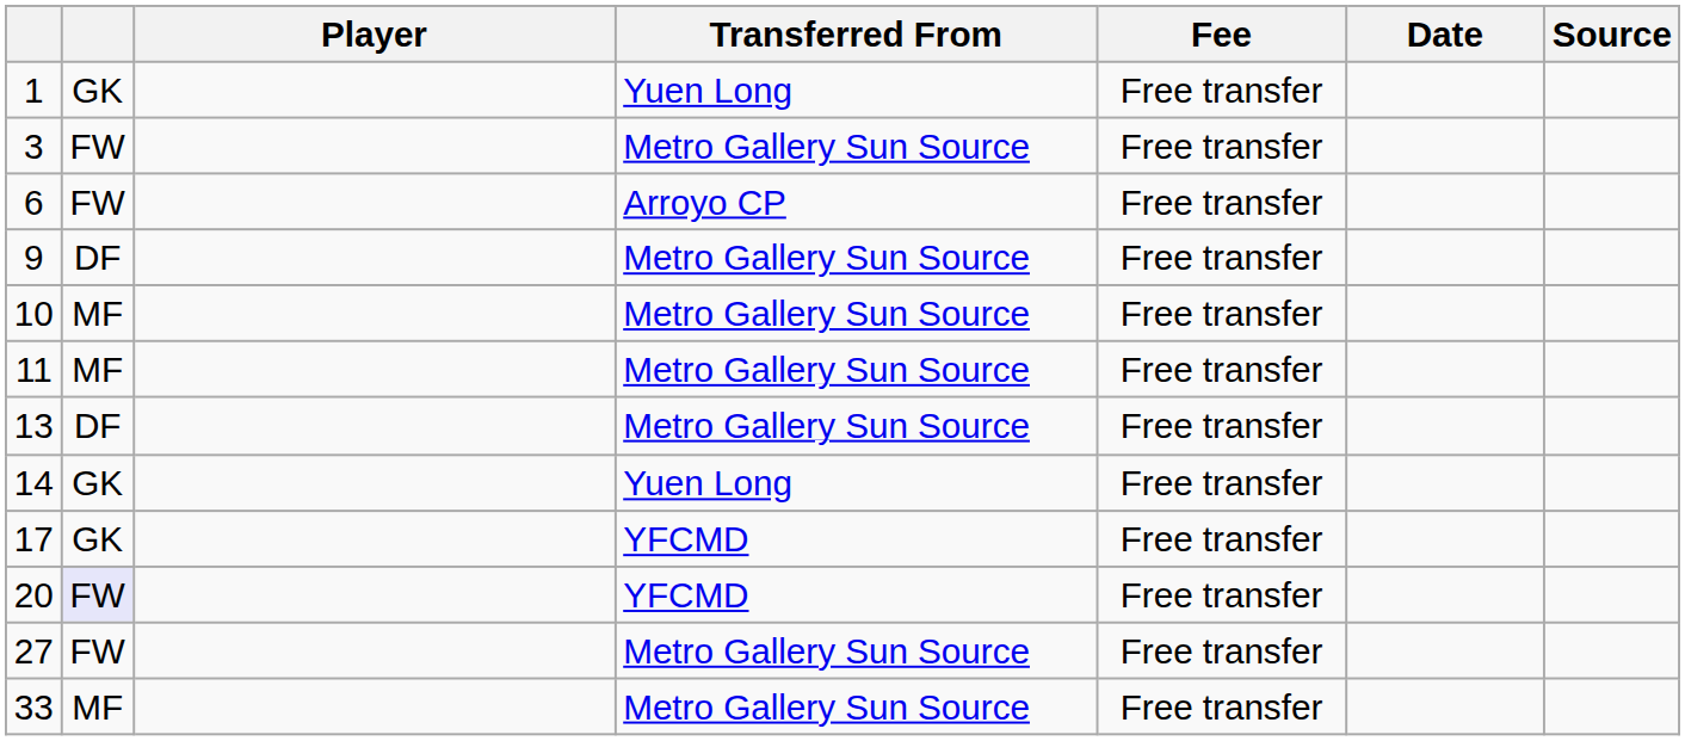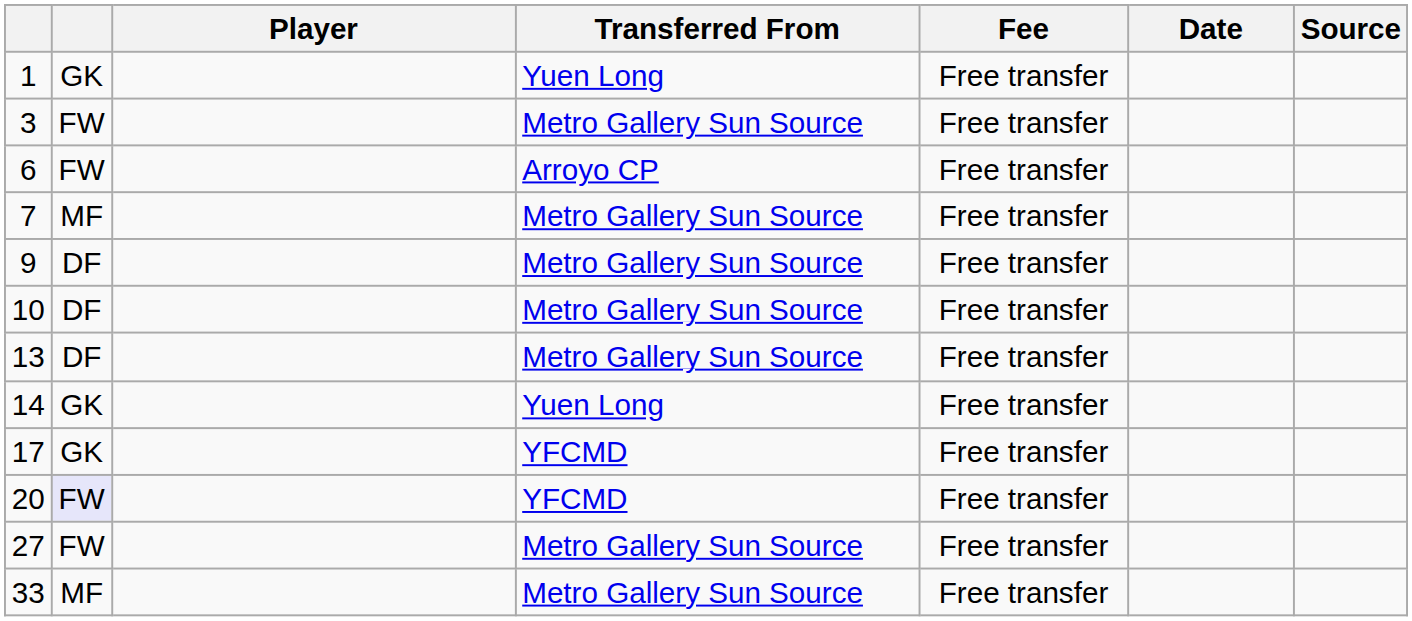+ row: 7 | MF | Metro Gallery Sun Source | Free transfer
10 | column 2: MF -> DF
- row: 11 | MF | Metro Gallery Sun Source | Free transfer
